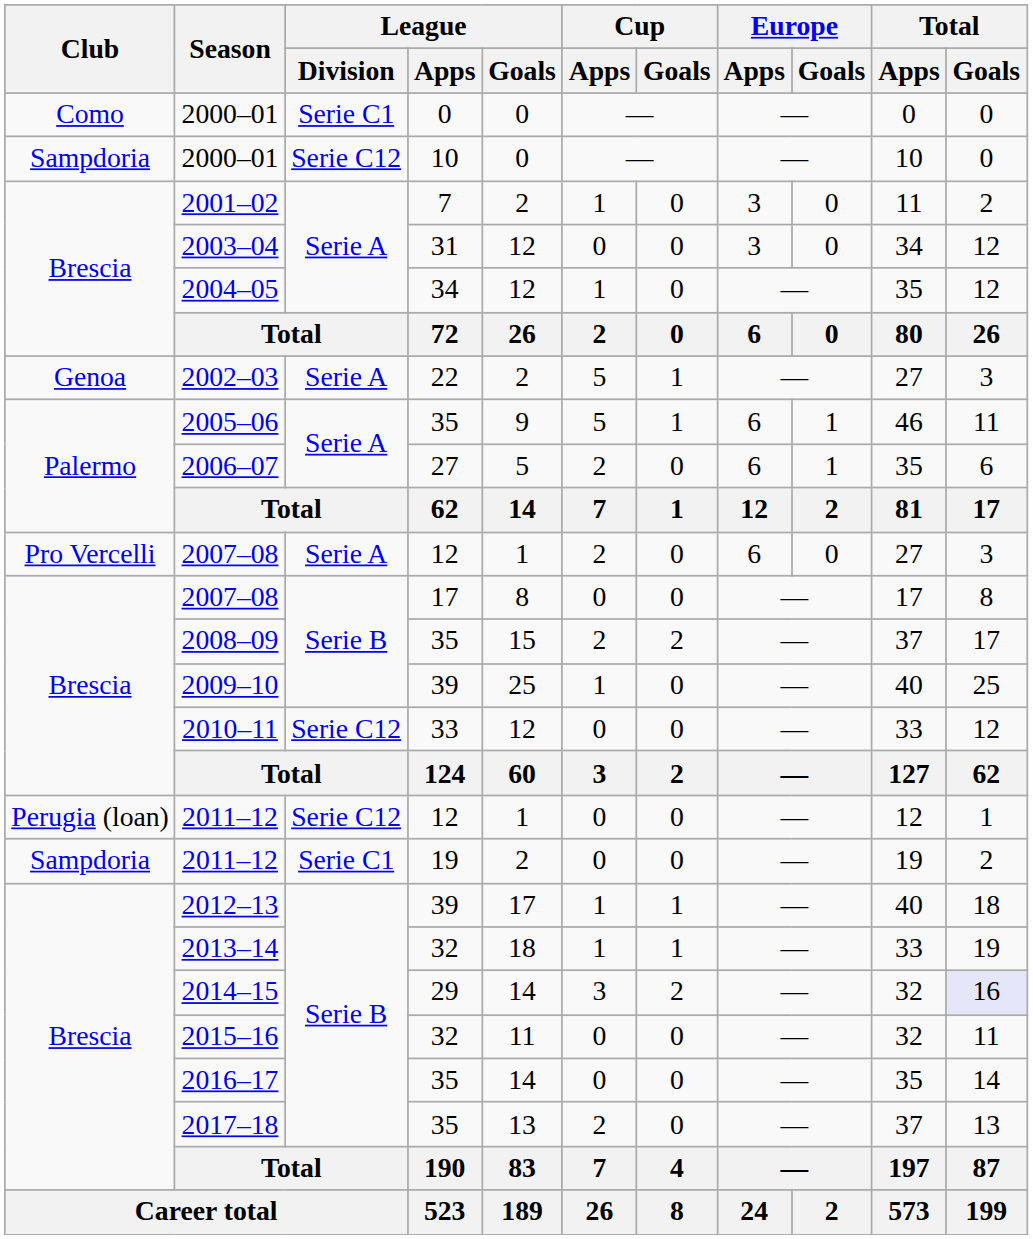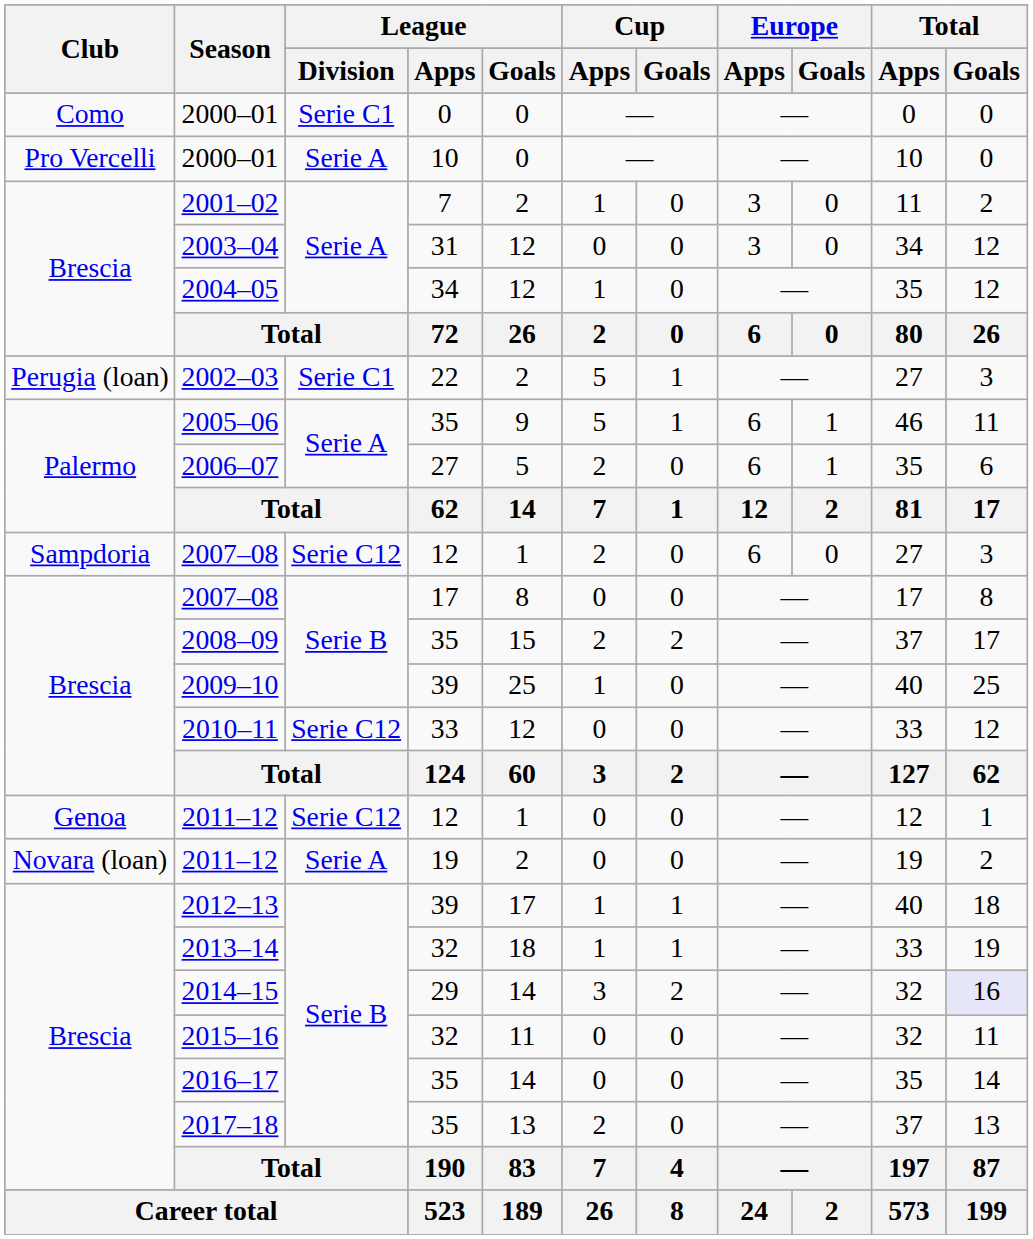2000–01 / 10 | Club: Sampdoria -> Pro Vercelli
2000–01 / 10 | League / Division: Serie C12 -> Serie A
2002–03 | Club: Genoa -> Perugia (loan)
2002–03 | League / Division: Serie A -> Serie C1
2007–08 / 12 | Club: Pro Vercelli -> Sampdoria
2007–08 / 12 | League / Division: Serie A -> Serie C12
2011–12 / 12 | Club: Perugia (loan) -> Genoa
2011–12 / 19 | Club: Sampdoria -> Novara (loan)
2011–12 / 19 | League / Division: Serie C1 -> Serie A
